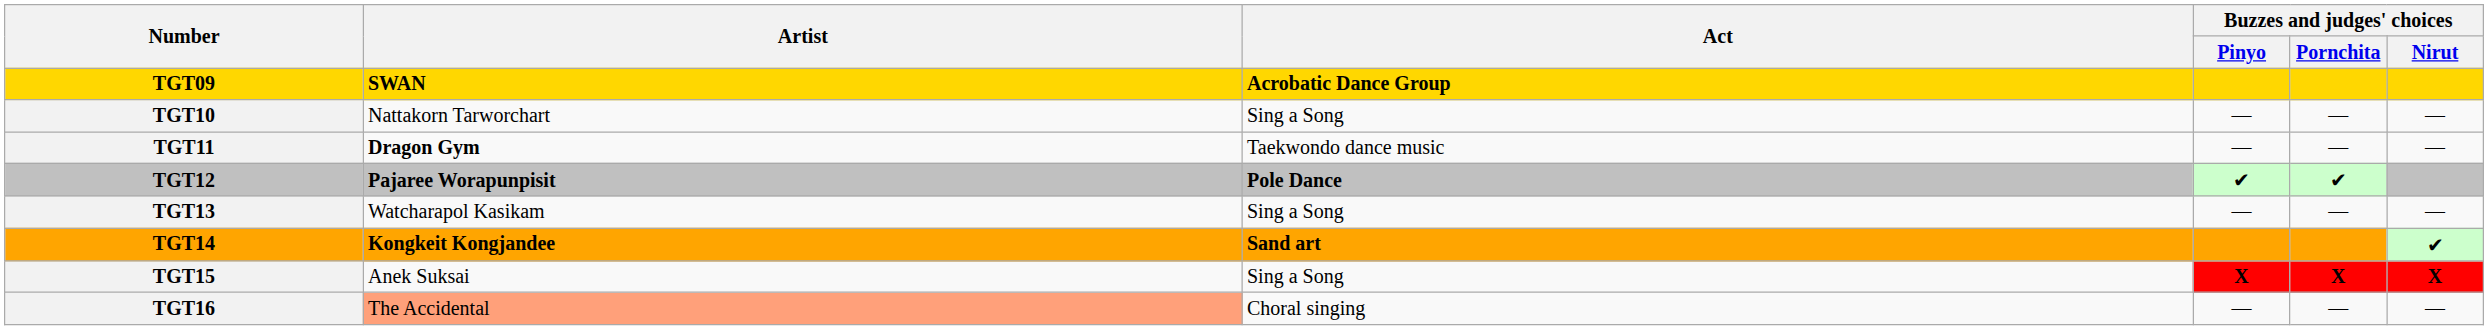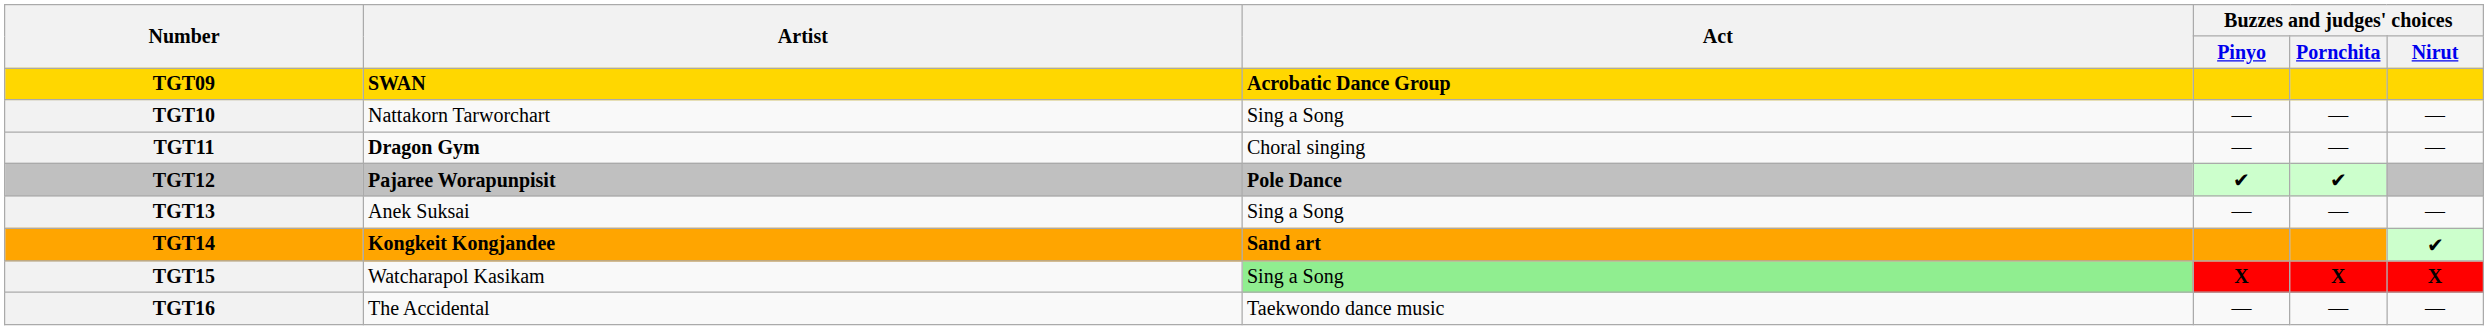TGT11 | Act: Taekwondo dance music -> Choral singing
TGT13 | Artist: Watcharapol Kasikam -> Anek Suksai
TGT15 | Artist: Anek Suksai -> Watcharapol Kasikam
TGT15 | Act: no background -> lightgreen background
TGT16 | Artist: lightsalmon background -> no background
TGT16 | Act: Choral singing -> Taekwondo dance music
